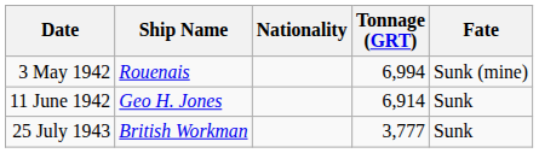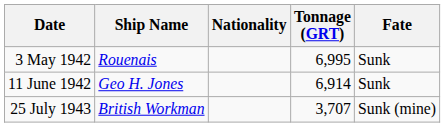3 May 1942 | Tonnage (GRT): 6,994 -> 6,995
3 May 1942 | Fate: Sunk (mine) -> Sunk
25 July 1943 | Tonnage (GRT): 3,777 -> 3,707
25 July 1943 | Fate: Sunk -> Sunk (mine)
